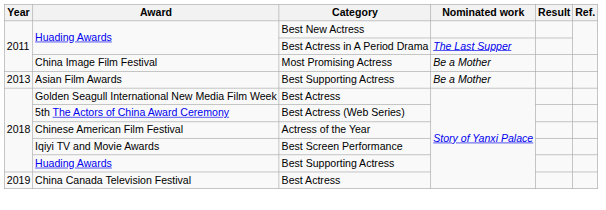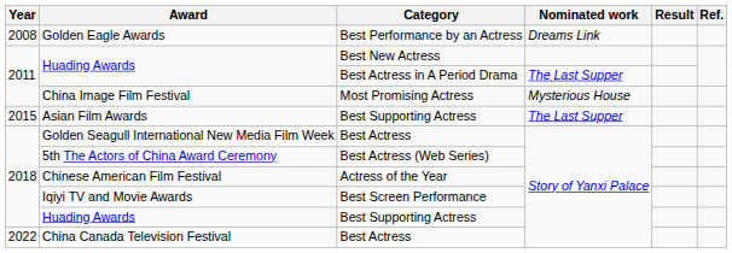+ row: 2008 | Golden Eagle Awards | Best Performance by an Actress | Dreams Link
China Image Film Festival | Nominated work: Be a Mother -> Mysterious House
Asian Film Awards | Year: 2013 -> 2015
Asian Film Awards | Nominated work: Be a Mother -> The Last Supper
China Canada Television Festival | Year: 2019 -> 2022
